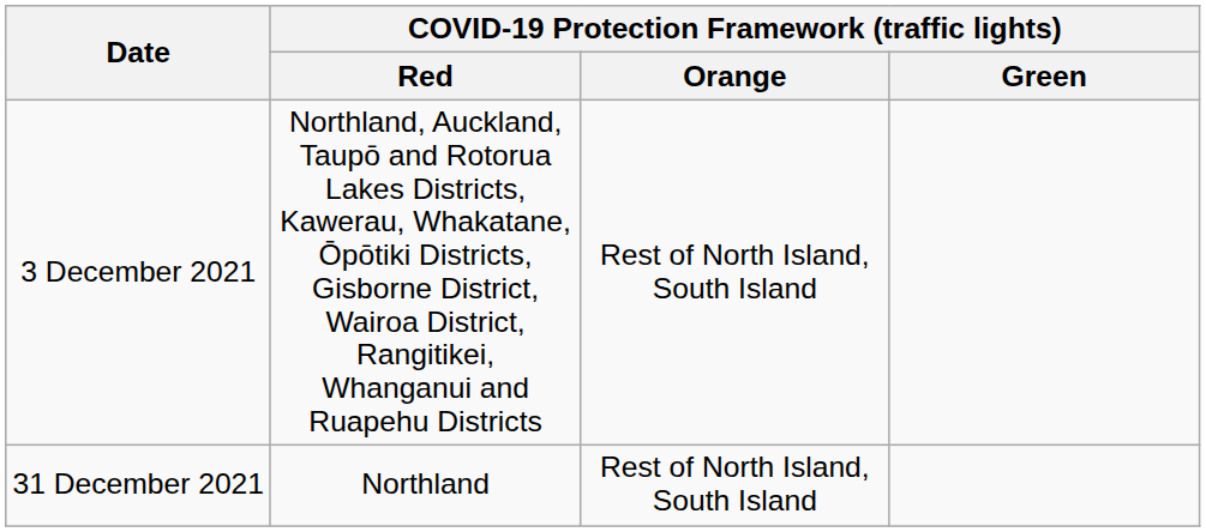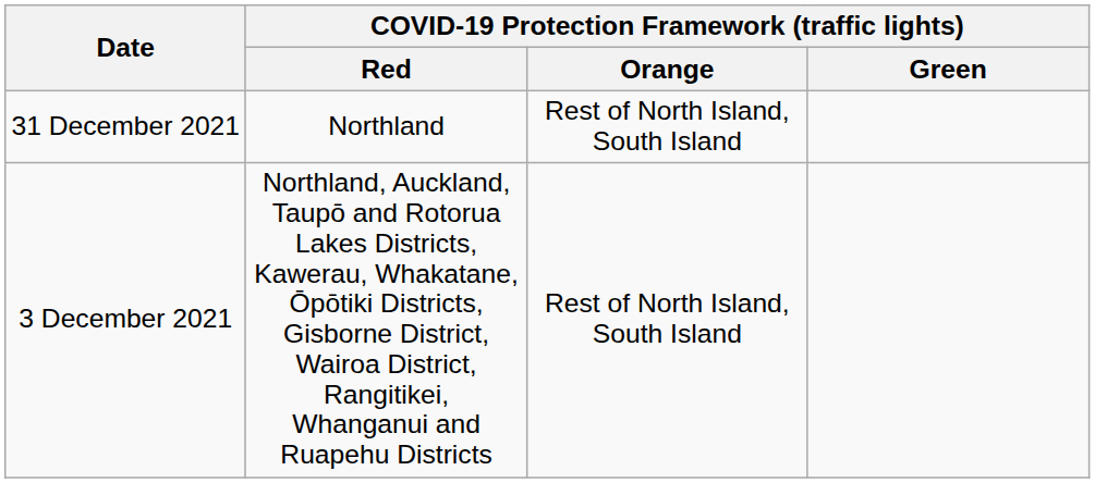rows swapped: 3 December 2021 <-> 31 December 2021
